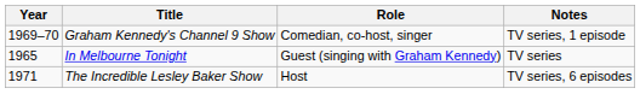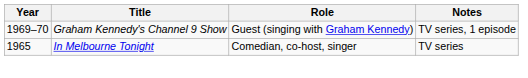Graham Kennedy's Channel 9 Show | Role: Comedian, co-host, singer -> Guest (singing with Graham Kennedy)
In Melbourne Tonight | Role: Guest (singing with Graham Kennedy) -> Comedian, co-host, singer
- row: 1971 | The Incredible Lesley Baker Show | Host | TV series, 6 episodes
